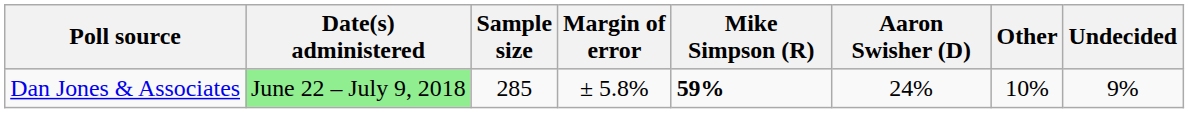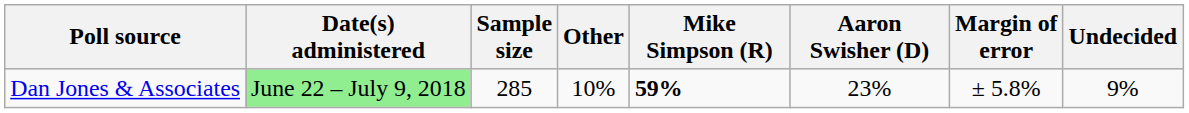columns swapped: Margin of error <-> Other
Dan Jones & Associates | Aaron Swisher (D): 24% -> 23%
